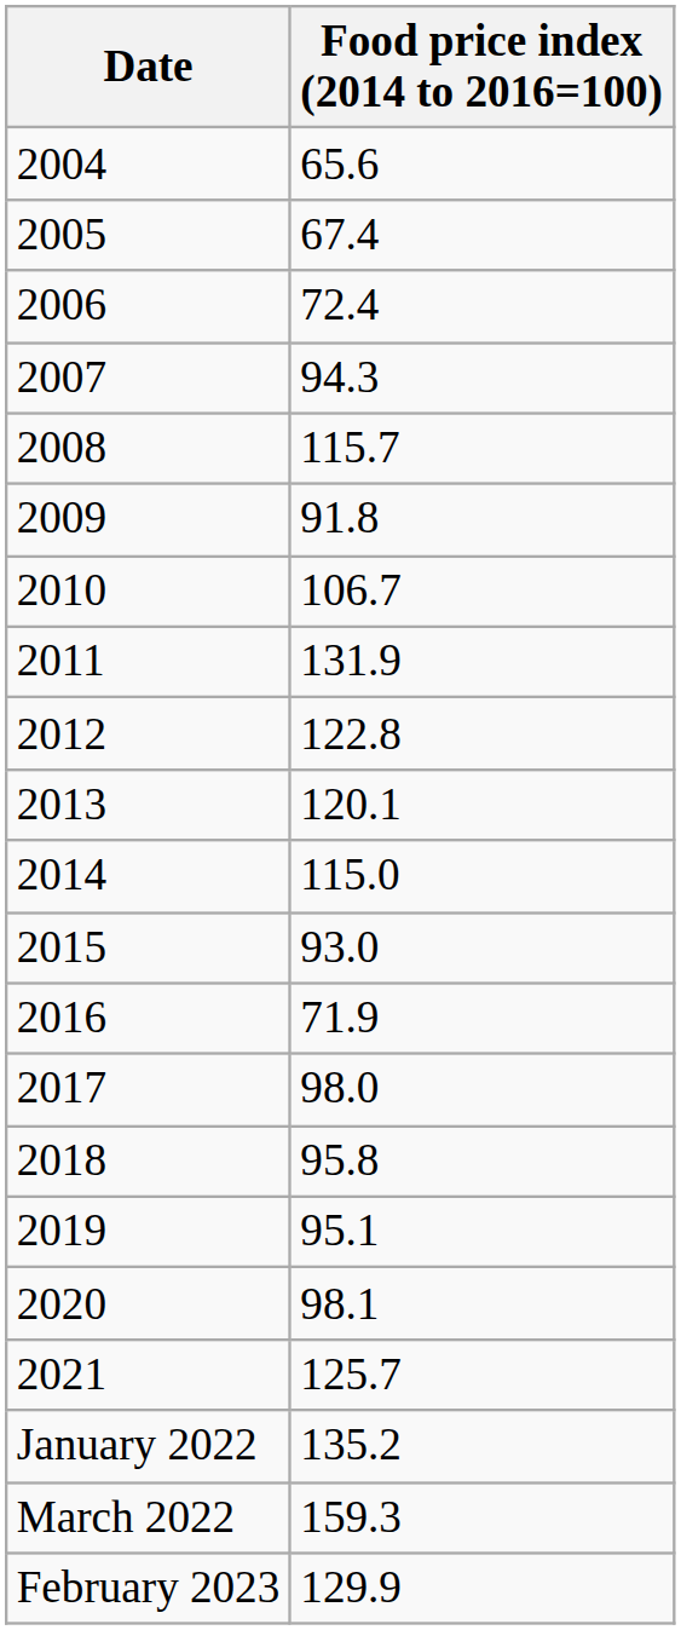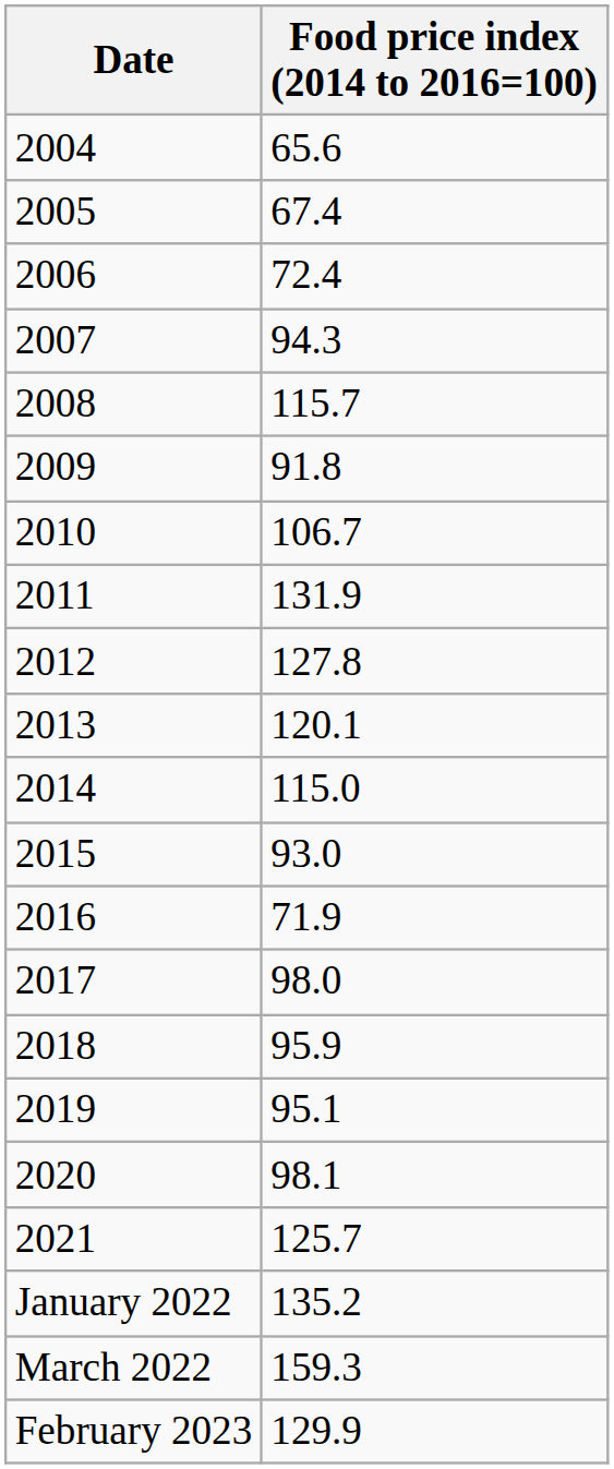2012 | Food price index (2014 to 2016=100): 122.8 -> 127.8
2018 | Food price index (2014 to 2016=100): 95.8 -> 95.9
